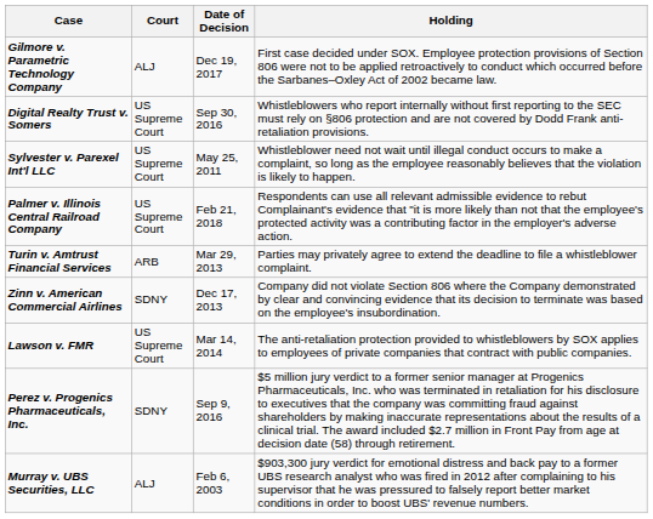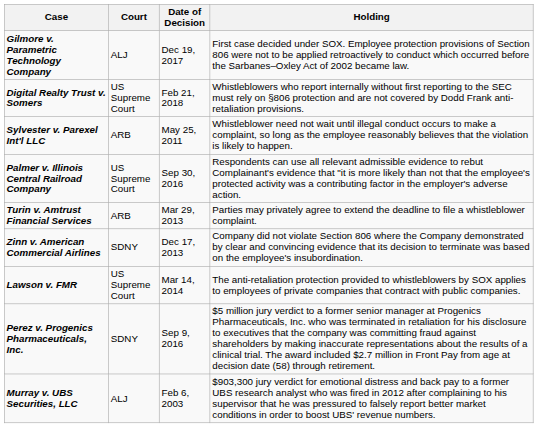Digital Realty Trust v. Somers | Date of Decision: Sep 30, 2016 -> Feb 21, 2018
Sylvester v. Parexel Int'l LLC | Court: US Supreme Court -> ARB
Palmer v. Illinois Central Railroad Company | Date of Decision: Feb 21, 2018 -> Sep 30, 2016
